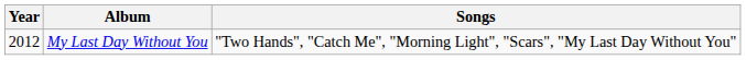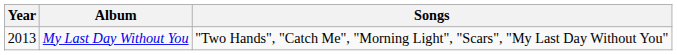My Last Day Without You | Year: 2012 -> 2013
